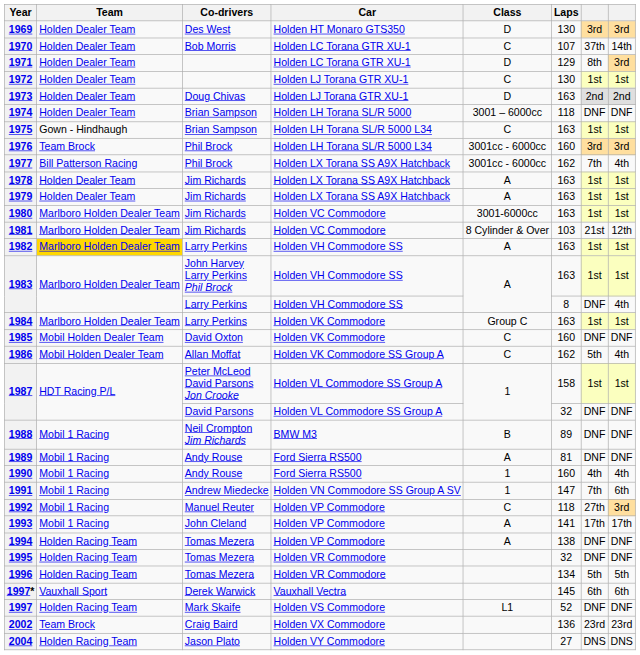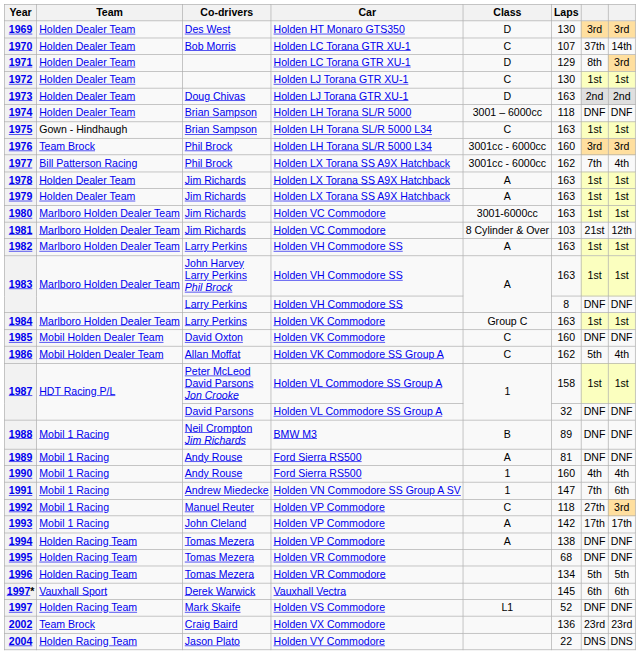1982 | Team: gold background -> no background
1983 / Larry Perkins | column 8: 4th -> DNF
1993 | Laps: 141 -> 142
1995 | Laps: 32 -> 68
2004 | Laps: 27 -> 22
